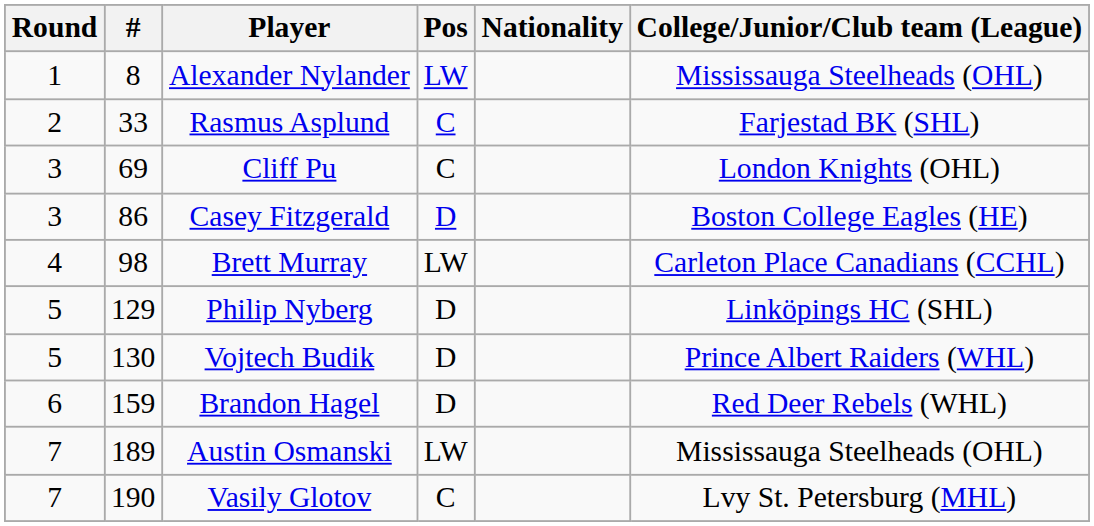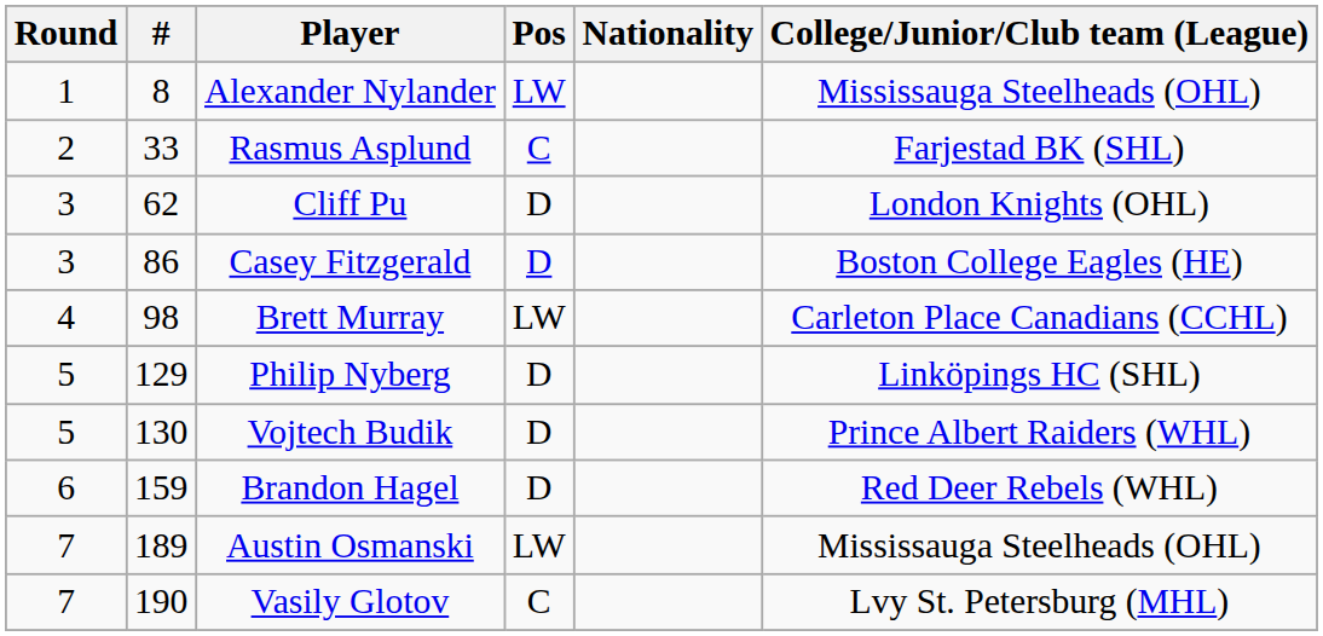Cliff Pu | #: 69 -> 62
Cliff Pu | Pos: C -> D
